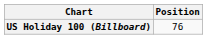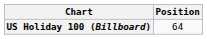US Holiday 100 (Billboard) | Position: 76 -> 64
